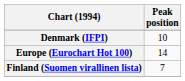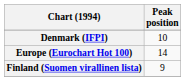Finland (Suomen virallinen lista) | Peak position: 7 -> 9
